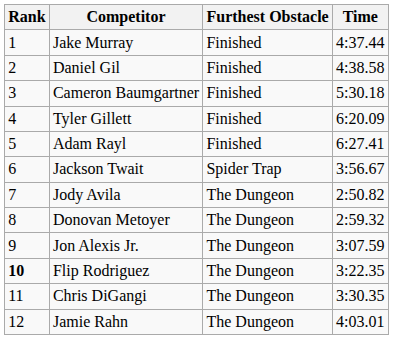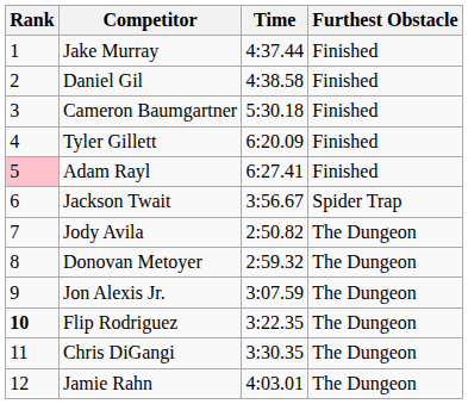columns swapped: Time <-> Furthest Obstacle
Adam Rayl | Rank: no background -> pink background
